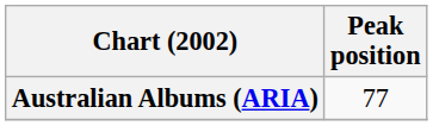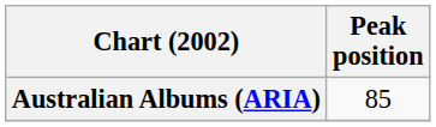Australian Albums (ARIA) | Peak position: 77 -> 85
